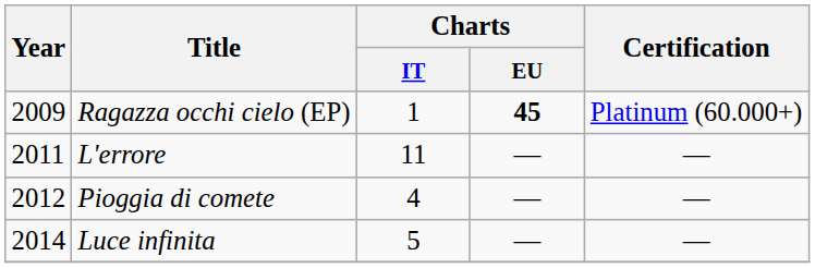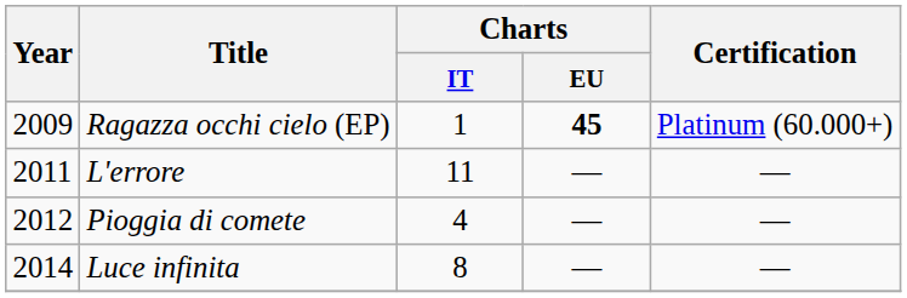Luce infinita | Charts / IT: 5 -> 8
